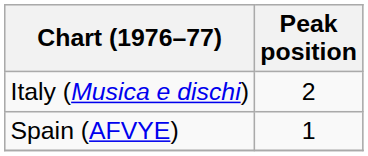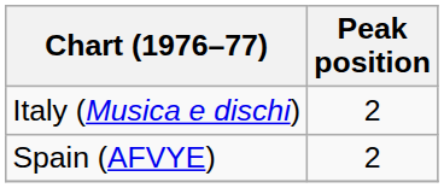Spain (AFVYE) | Peak position: 1 -> 2
